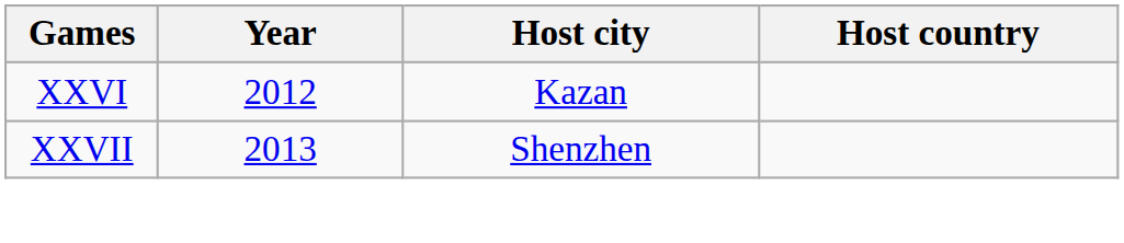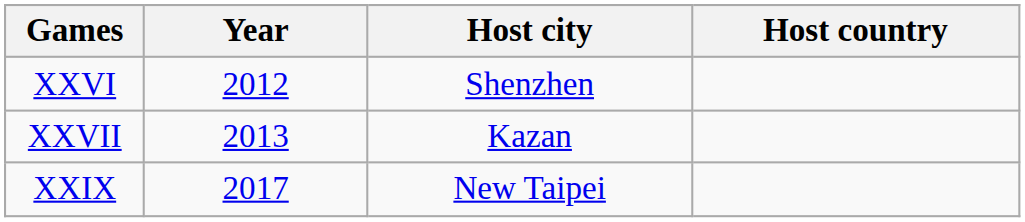XXVI | Host city: Kazan -> Shenzhen
XXVII | Host city: Shenzhen -> Kazan
+ row: XXIX | 2017 | New Taipei
